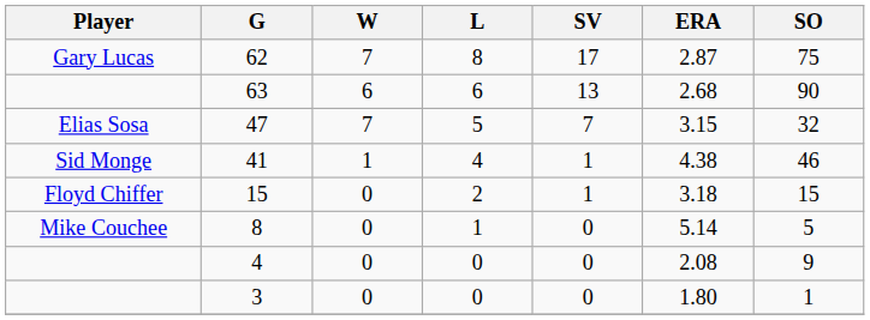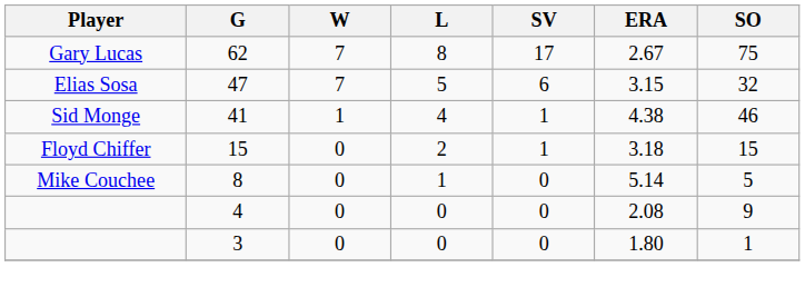62 | ERA: 2.87 -> 2.67
- row: 63 | 6 | 6 | 13 | 2.68 | 90
47 | SV: 7 -> 6
